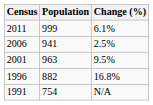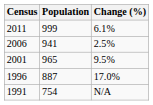2001 | Population: 963 -> 965
1996 | Population: 882 -> 887
1996 | Change (%): 16.8% -> 17.0%
